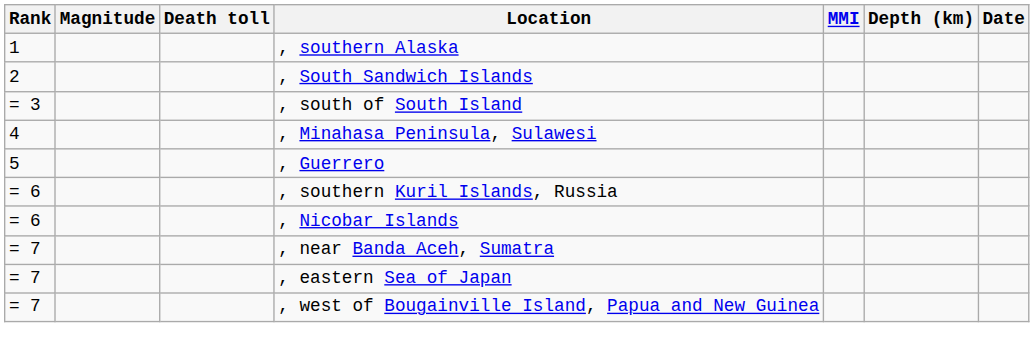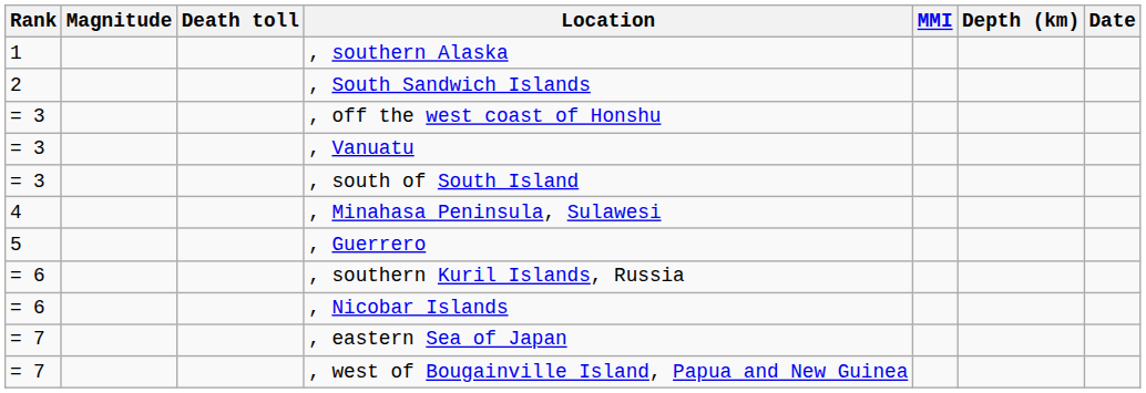+ row: = 3 | , off the west coast of Honshu
+ row: = 3 | , Vanuatu
- row: = 7 | , near Banda Aceh, Sumatra
